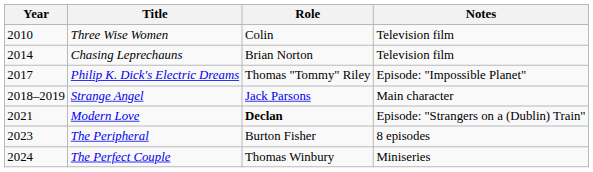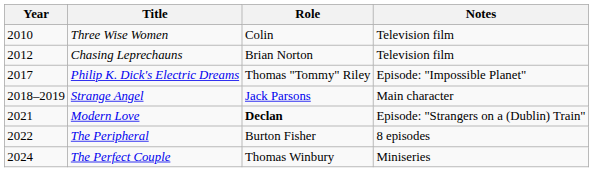Chasing Leprechauns | Year: 2014 -> 2012
The Peripheral | Year: 2023 -> 2022
